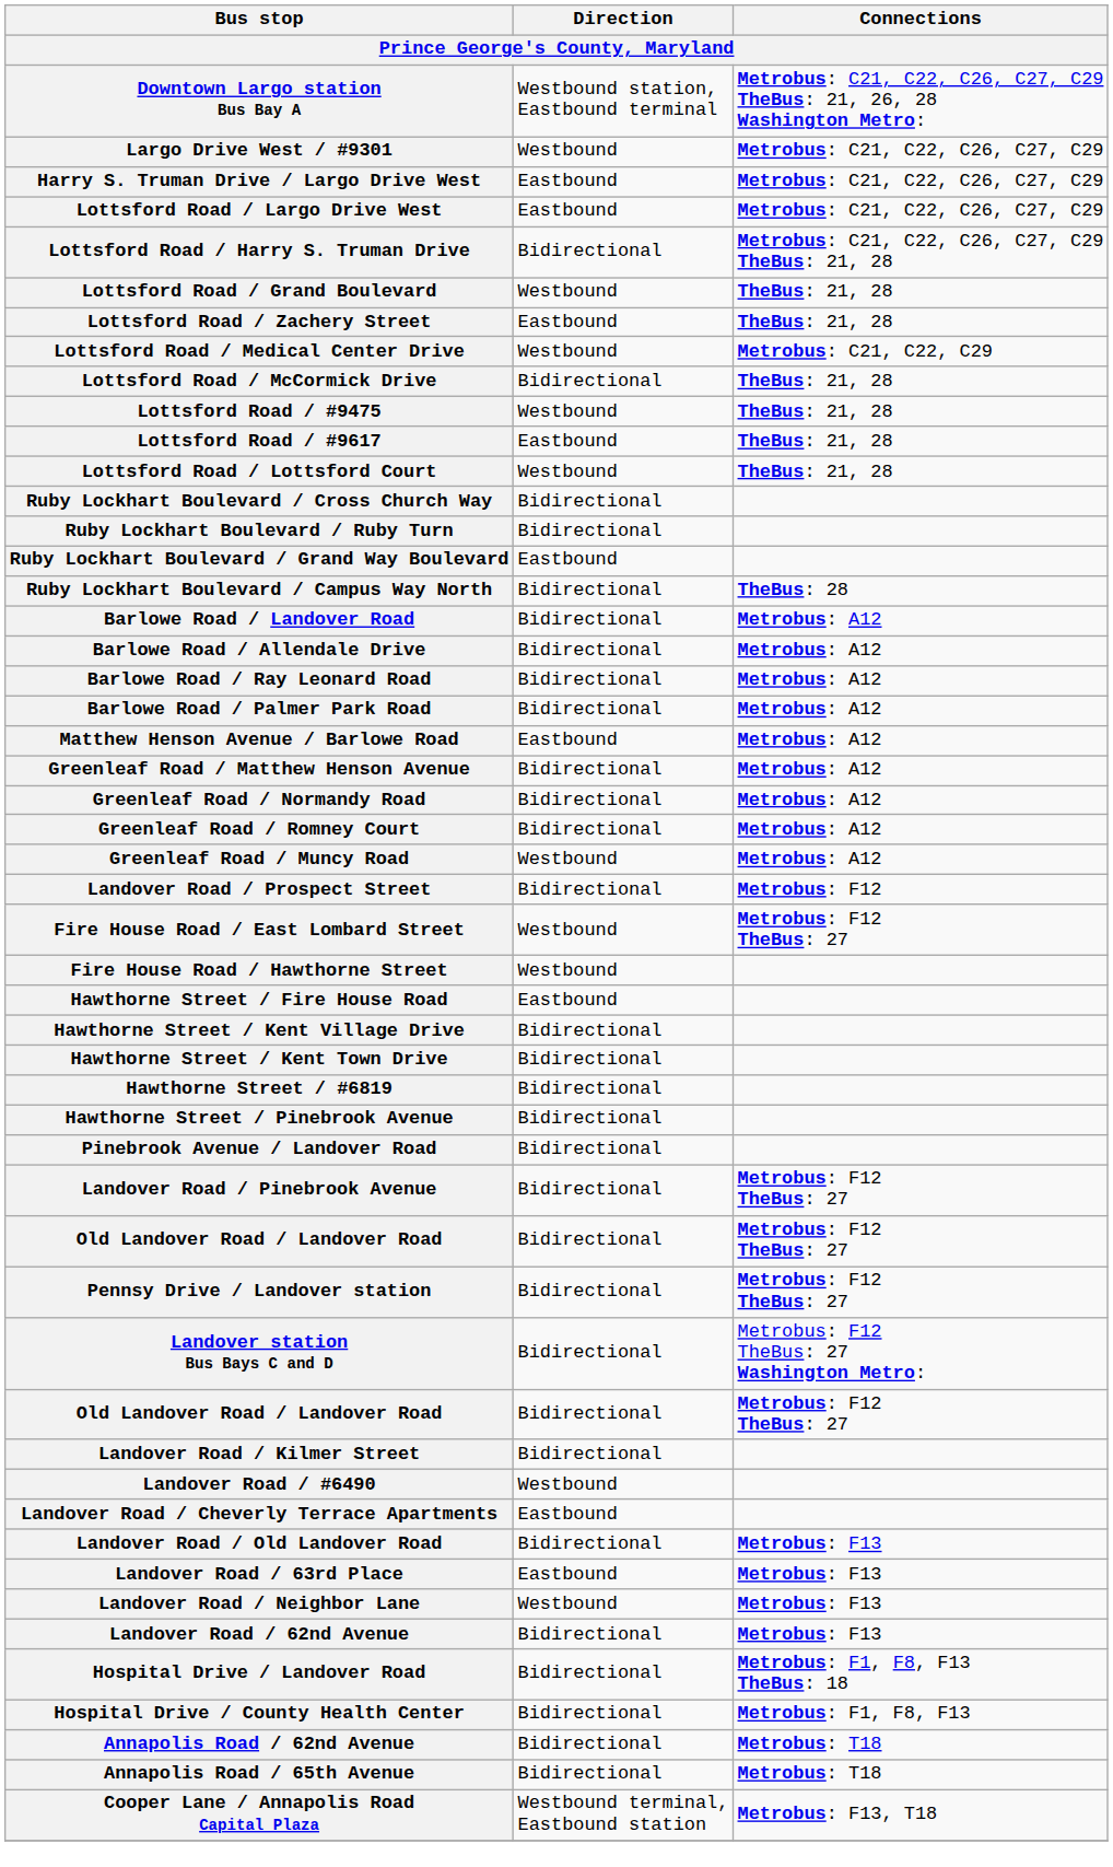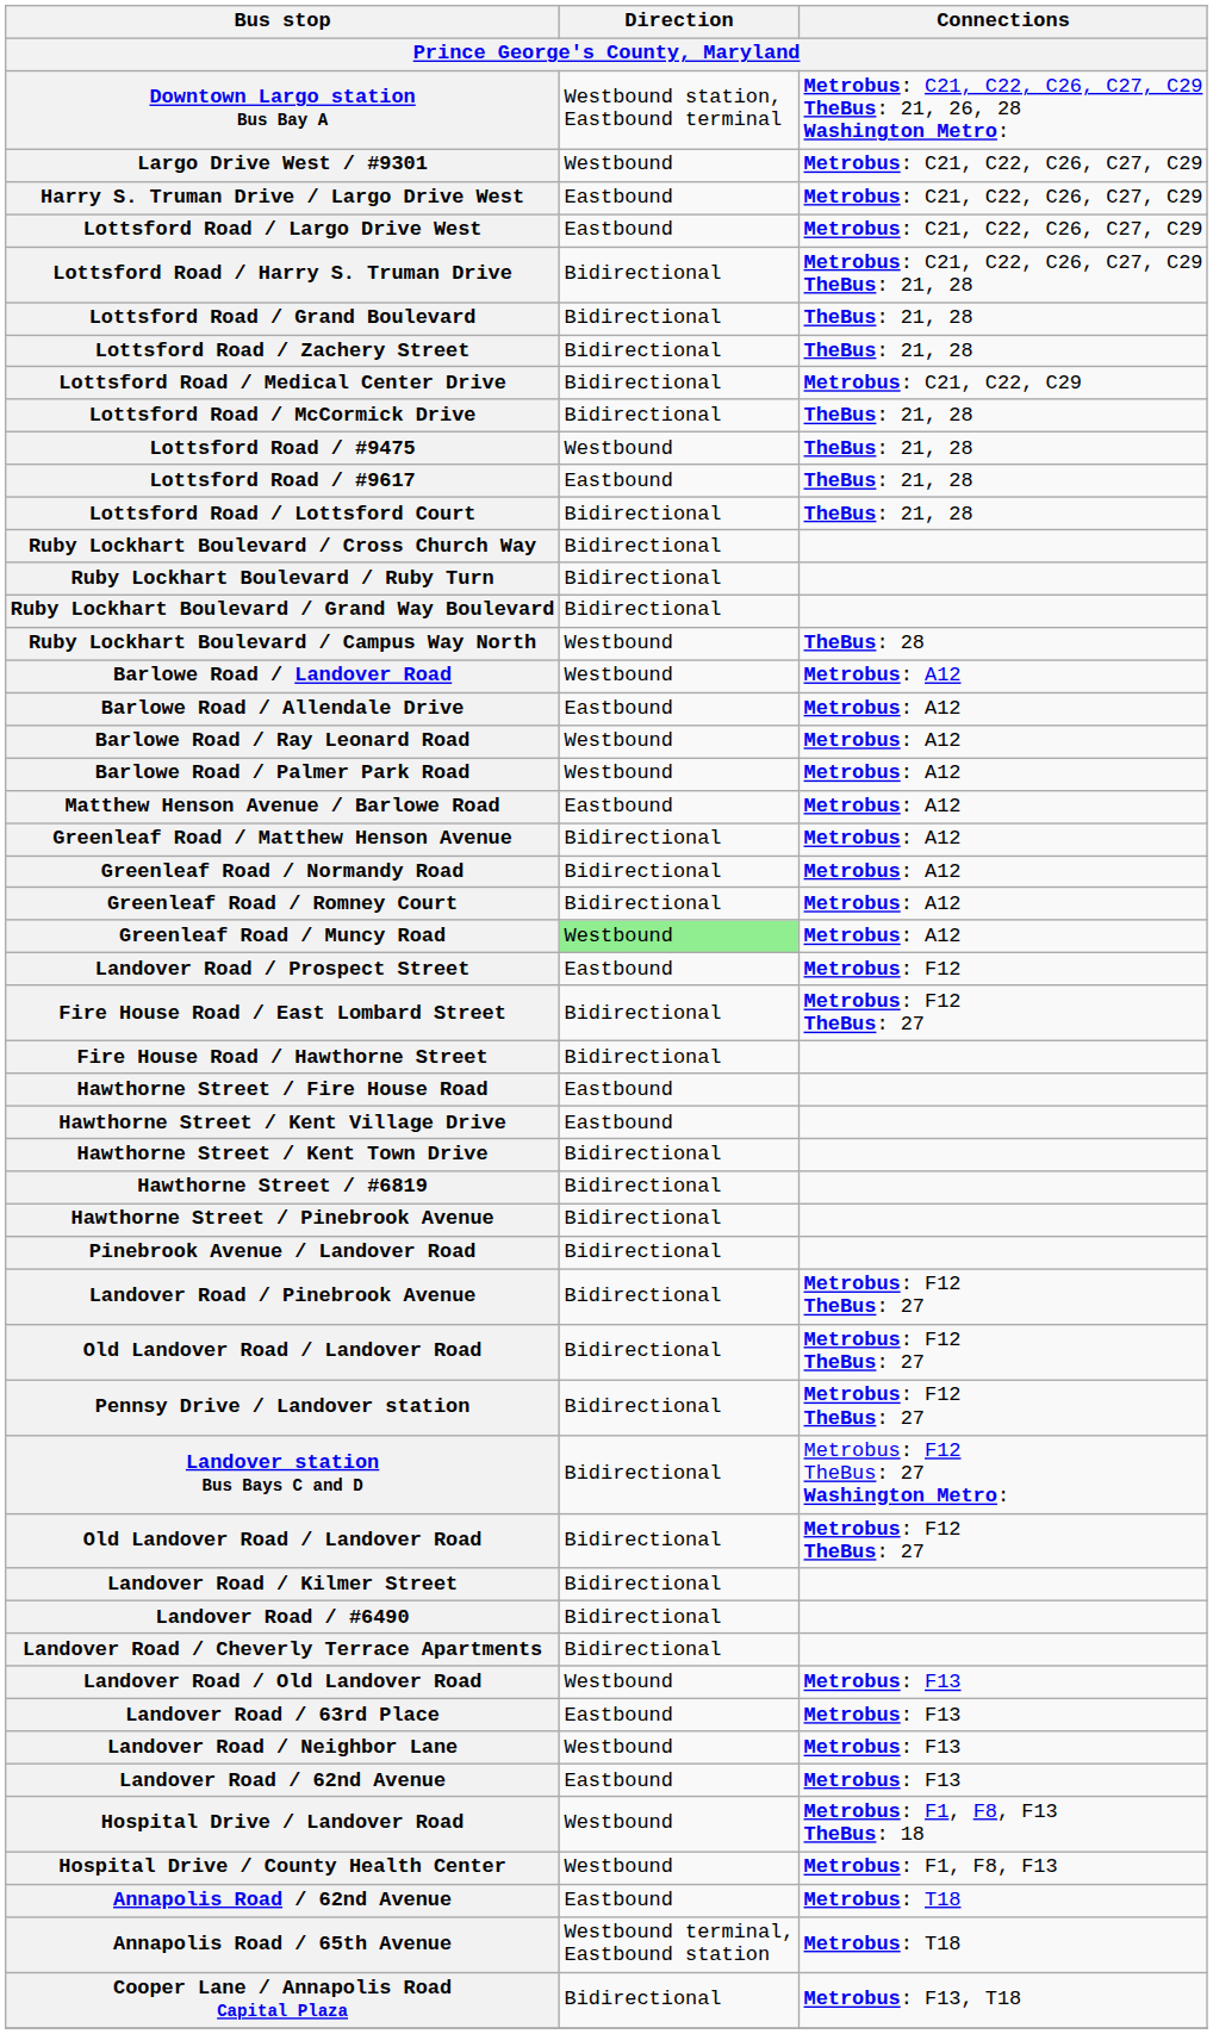Lottsford Road / Grand Boulevard | Direction: Westbound -> Bidirectional
Lottsford Road / Zachery Street | Direction: Eastbound -> Bidirectional
Lottsford Road / Medical Center Drive | Direction: Westbound -> Bidirectional
Lottsford Road / Lottsford Court | Direction: Westbound -> Bidirectional
Ruby Lockhart Boulevard / Grand Way Boulevard | Direction: Eastbound -> Bidirectional
Ruby Lockhart Boulevard / Campus Way North | Direction: Bidirectional -> Westbound
Barlowe Road / Landover Road | Direction: Bidirectional -> Westbound
Barlowe Road / Allendale Drive | Direction: Bidirectional -> Eastbound
Barlowe Road / Ray Leonard Road | Direction: Bidirectional -> Westbound
Barlowe Road / Palmer Park Road | Direction: Bidirectional -> Westbound
Greenleaf Road / Muncy Road | Direction: no background -> lightgreen background
Landover Road / Prospect Street | Direction: Bidirectional -> Eastbound
Fire House Road / East Lombard Street | Direction: Westbound -> Bidirectional
Fire House Road / Hawthorne Street | Direction: Westbound -> Bidirectional
Hawthorne Street / Kent Village Drive | Direction: Bidirectional -> Eastbound
Landover Road / #6490 | Direction: Westbound -> Bidirectional
Landover Road / Cheverly Terrace Apartments | Direction: Eastbound -> Bidirectional
Landover Road / Old Landover Road | Direction: Bidirectional -> Westbound
Landover Road / 62nd Avenue | Direction: Bidirectional -> Eastbound
Hospital Drive / Landover Road | Direction: Bidirectional -> Westbound
Hospital Drive / County Health Center | Direction: Bidirectional -> Westbound
Annapolis Road / 62nd Avenue | Direction: Bidirectional -> Eastbound
Annapolis Road / 65th Avenue | Direction: Bidirectional -> Westbound terminal, Eastbound station
Cooper Lane / Annapolis Road Capital Plaza | Direction: Westbound terminal, Eastbound station -> Bidirectional
